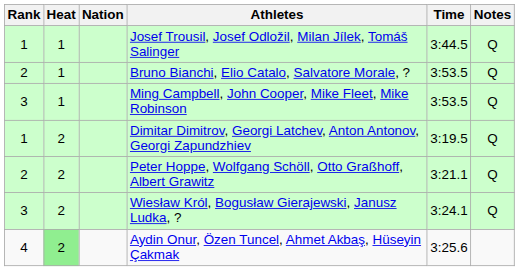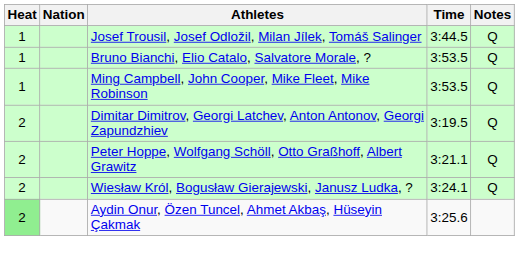- column: Rank | 1 | 2 | 3 | 1 | 2 | 3 | 4
